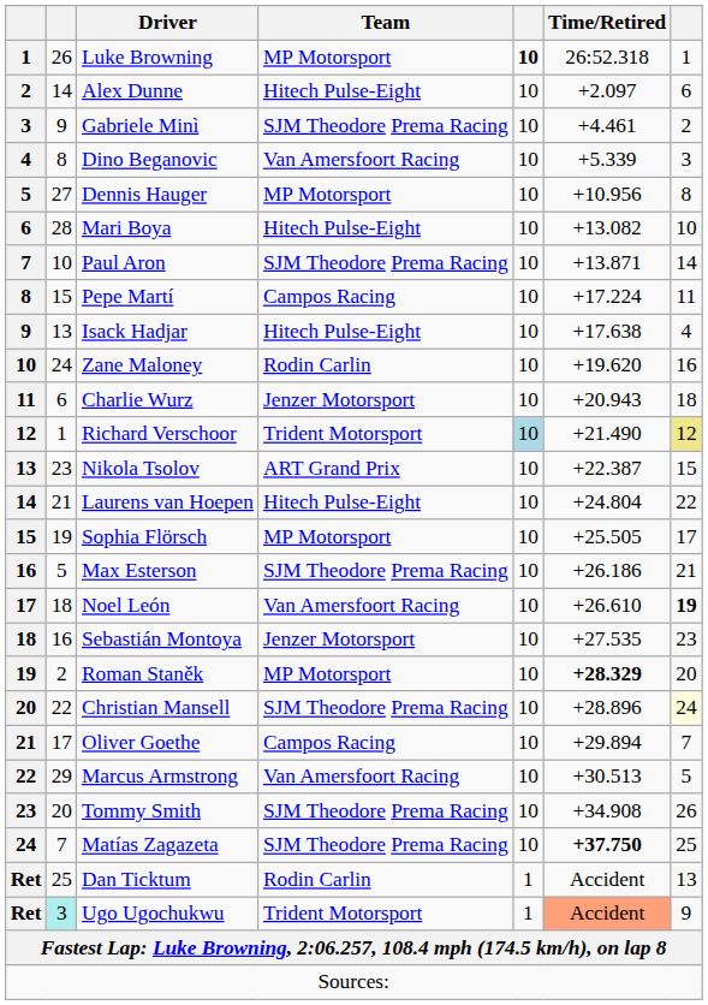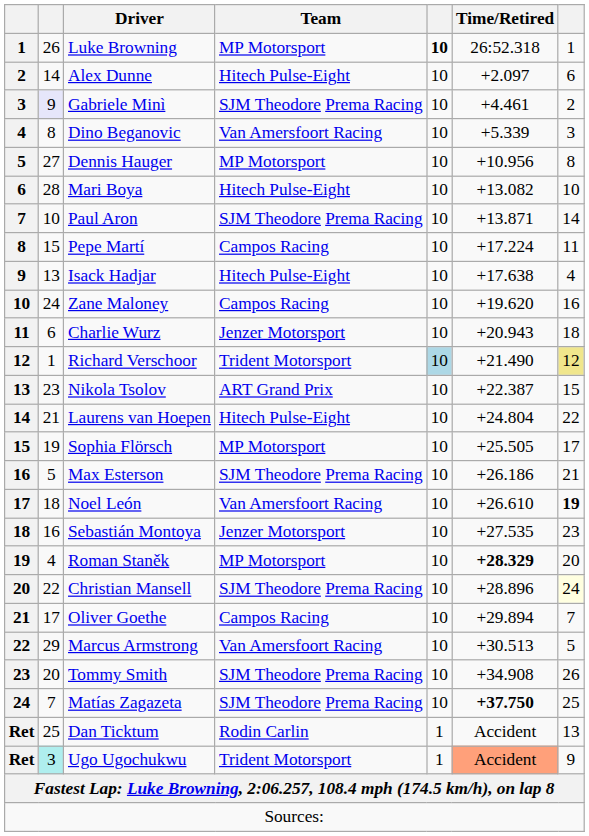Gabriele Minì | column 2: no background -> lavender background
Zane Maloney | Team: Rodin Carlin -> Campos Racing
Roman Staněk | column 2: 2 -> 4
